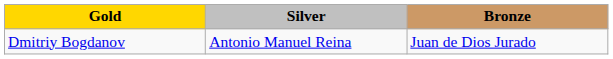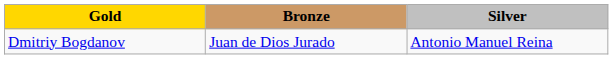columns swapped: Silver <-> Bronze
